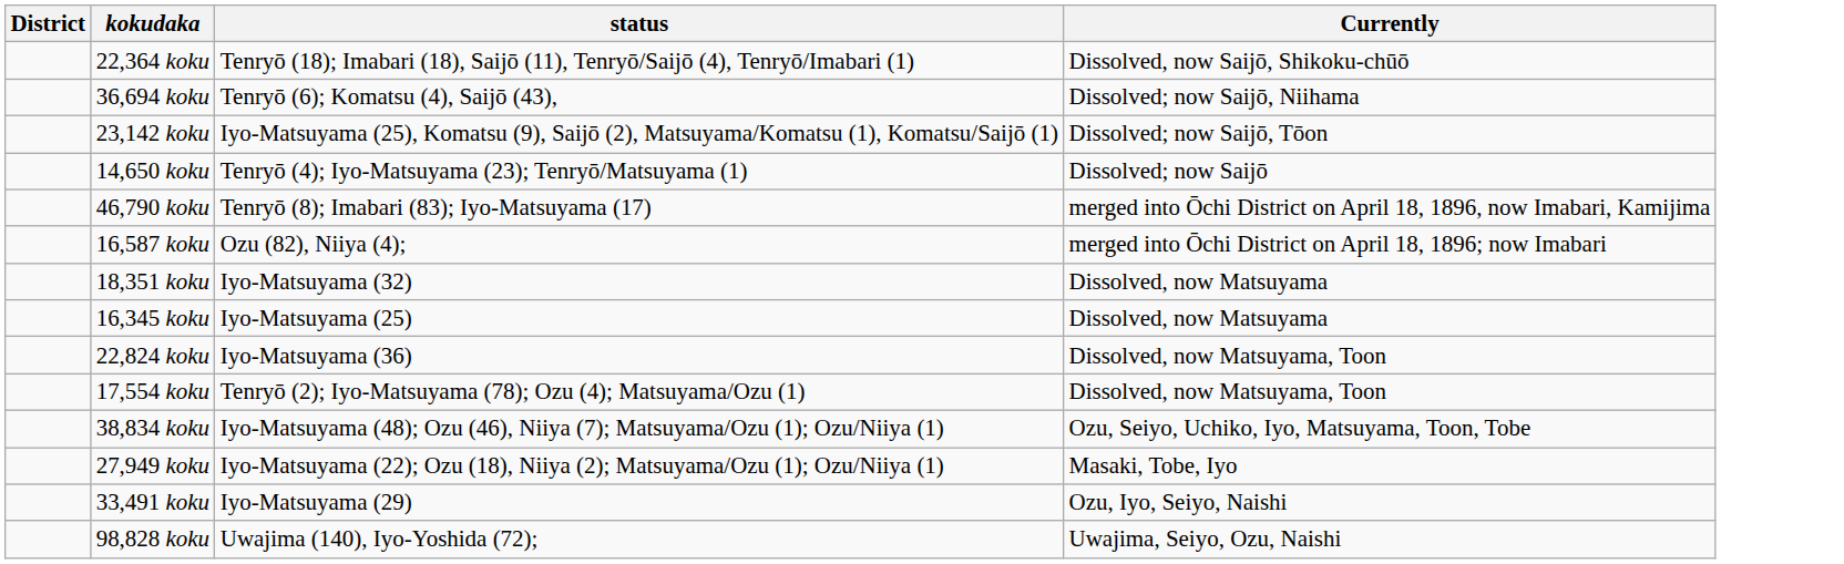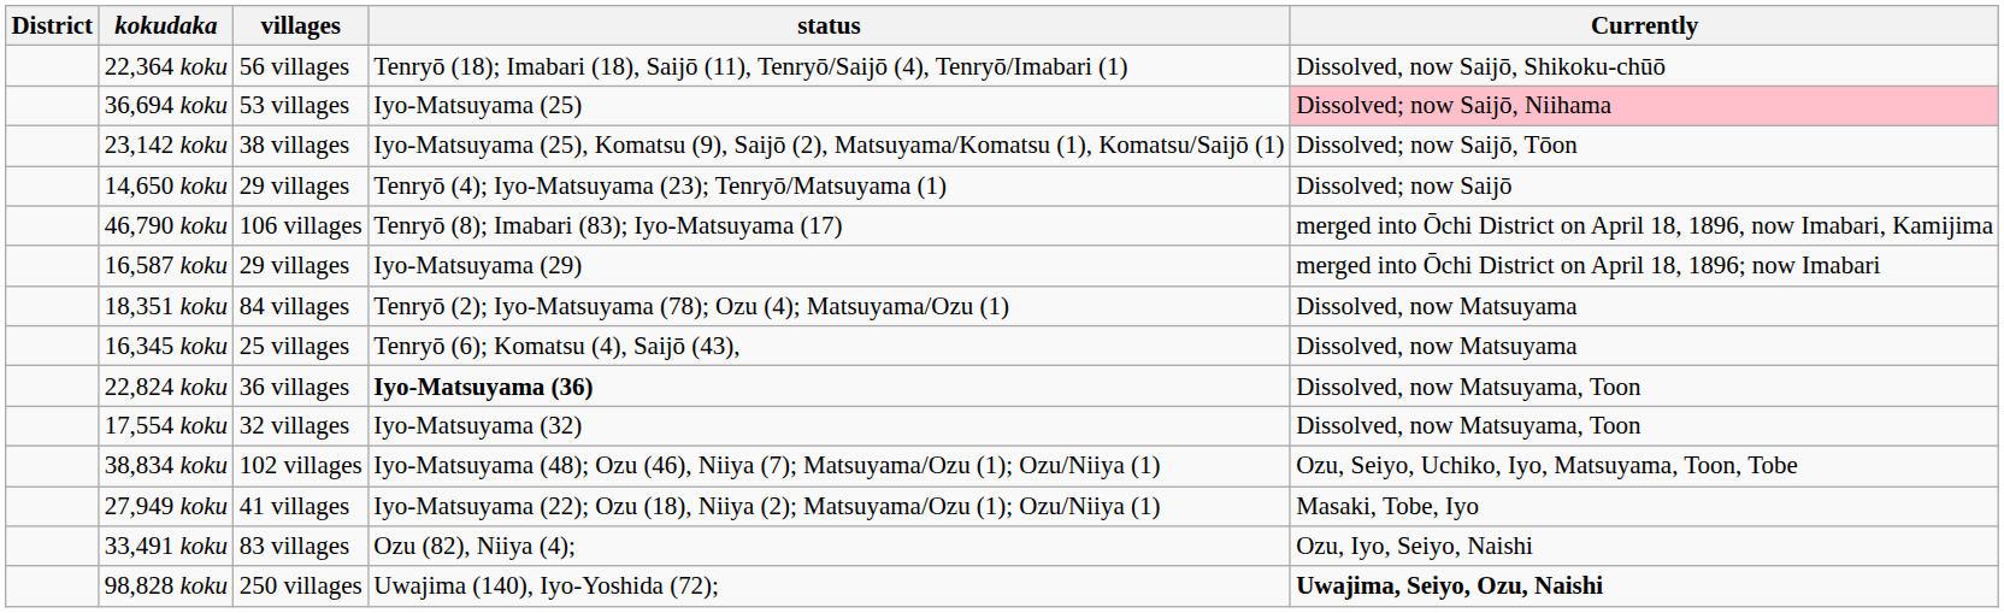+ column: villages | 56 villages | 53 villages | 38 villages | 29 villages | 106 villages | 29 villages | 84 villages | 25 villages | 36 villages | 32 villages | 102 villages | 41 villages | 83 villages | 250 villages
36,694 koku | status: Tenryō (6); Komatsu (4), Saijō (43), -> Iyo-Matsuyama (25)
36,694 koku | Currently: no background -> pink background
16,587 koku | status: Ozu (82), Niiya (4); -> Iyo-Matsuyama (29)
18,351 koku | status: Iyo-Matsuyama (32) -> Tenryō (2); Iyo-Matsuyama (78); Ozu (4); Matsuyama/Ozu (1)
16,345 koku | status: Iyo-Matsuyama (25) -> Tenryō (6); Komatsu (4), Saijō (43),
22,824 koku | status: normal -> bold
17,554 koku | status: Tenryō (2); Iyo-Matsuyama (78); Ozu (4); Matsuyama/Ozu (1) -> Iyo-Matsuyama (32)
33,491 koku | status: Iyo-Matsuyama (29) -> Ozu (82), Niiya (4);
98,828 koku | Currently: normal -> bold
